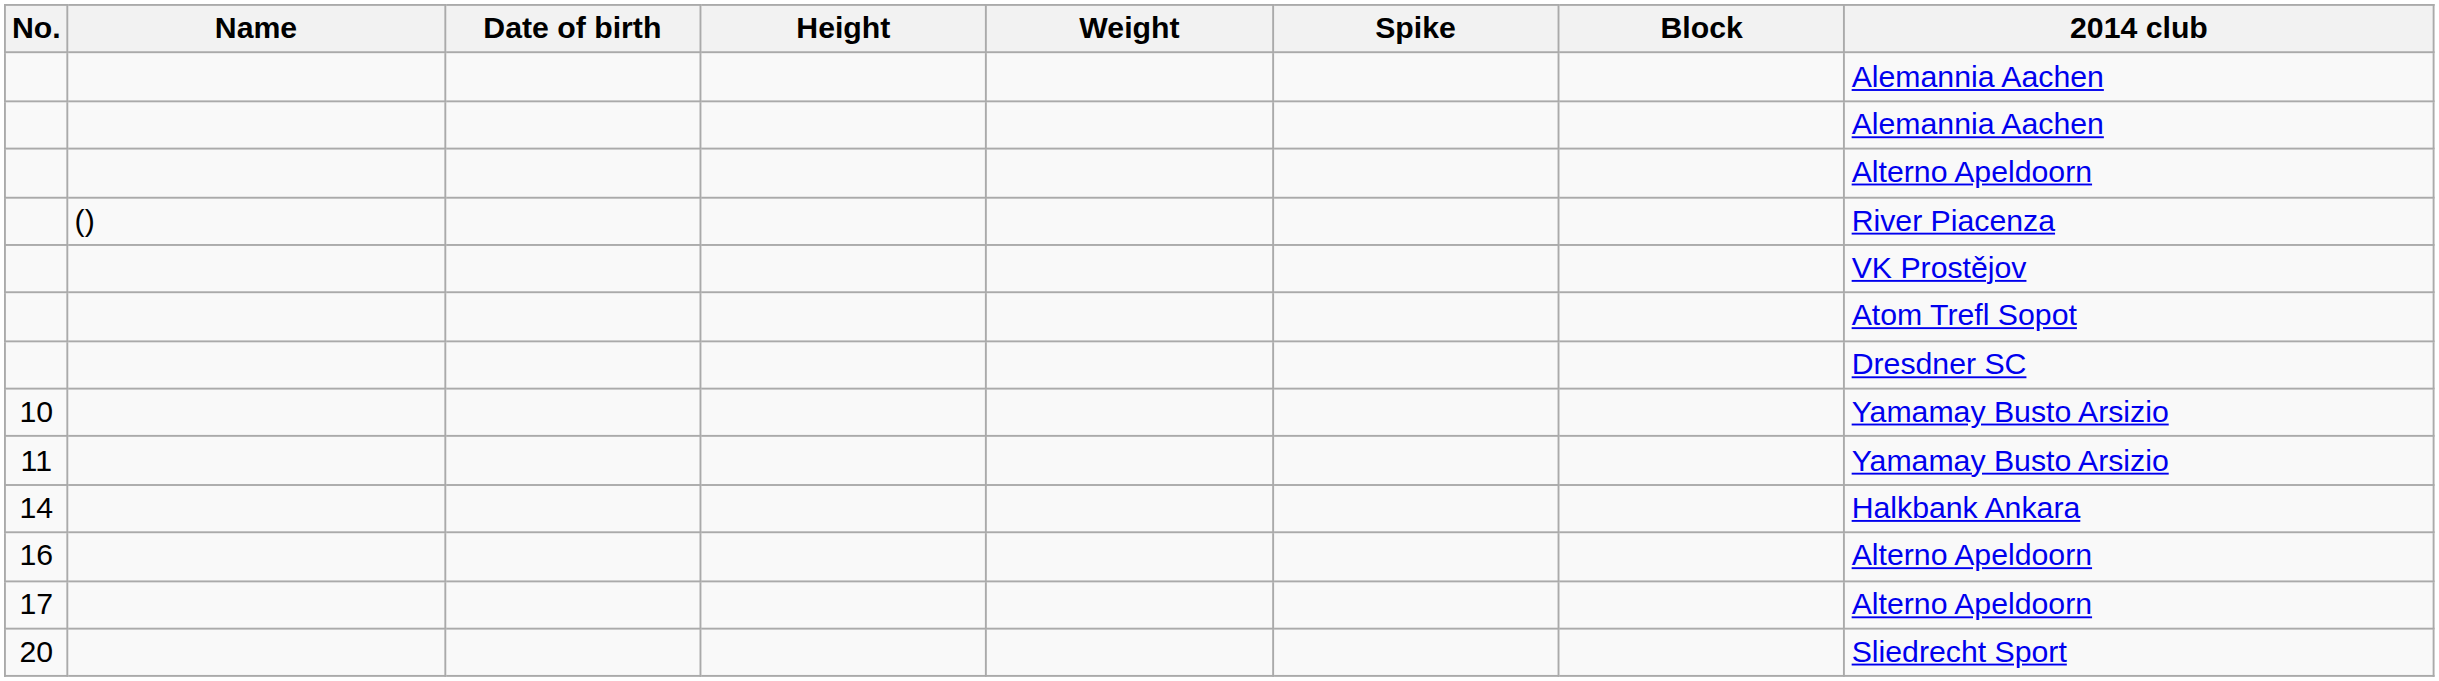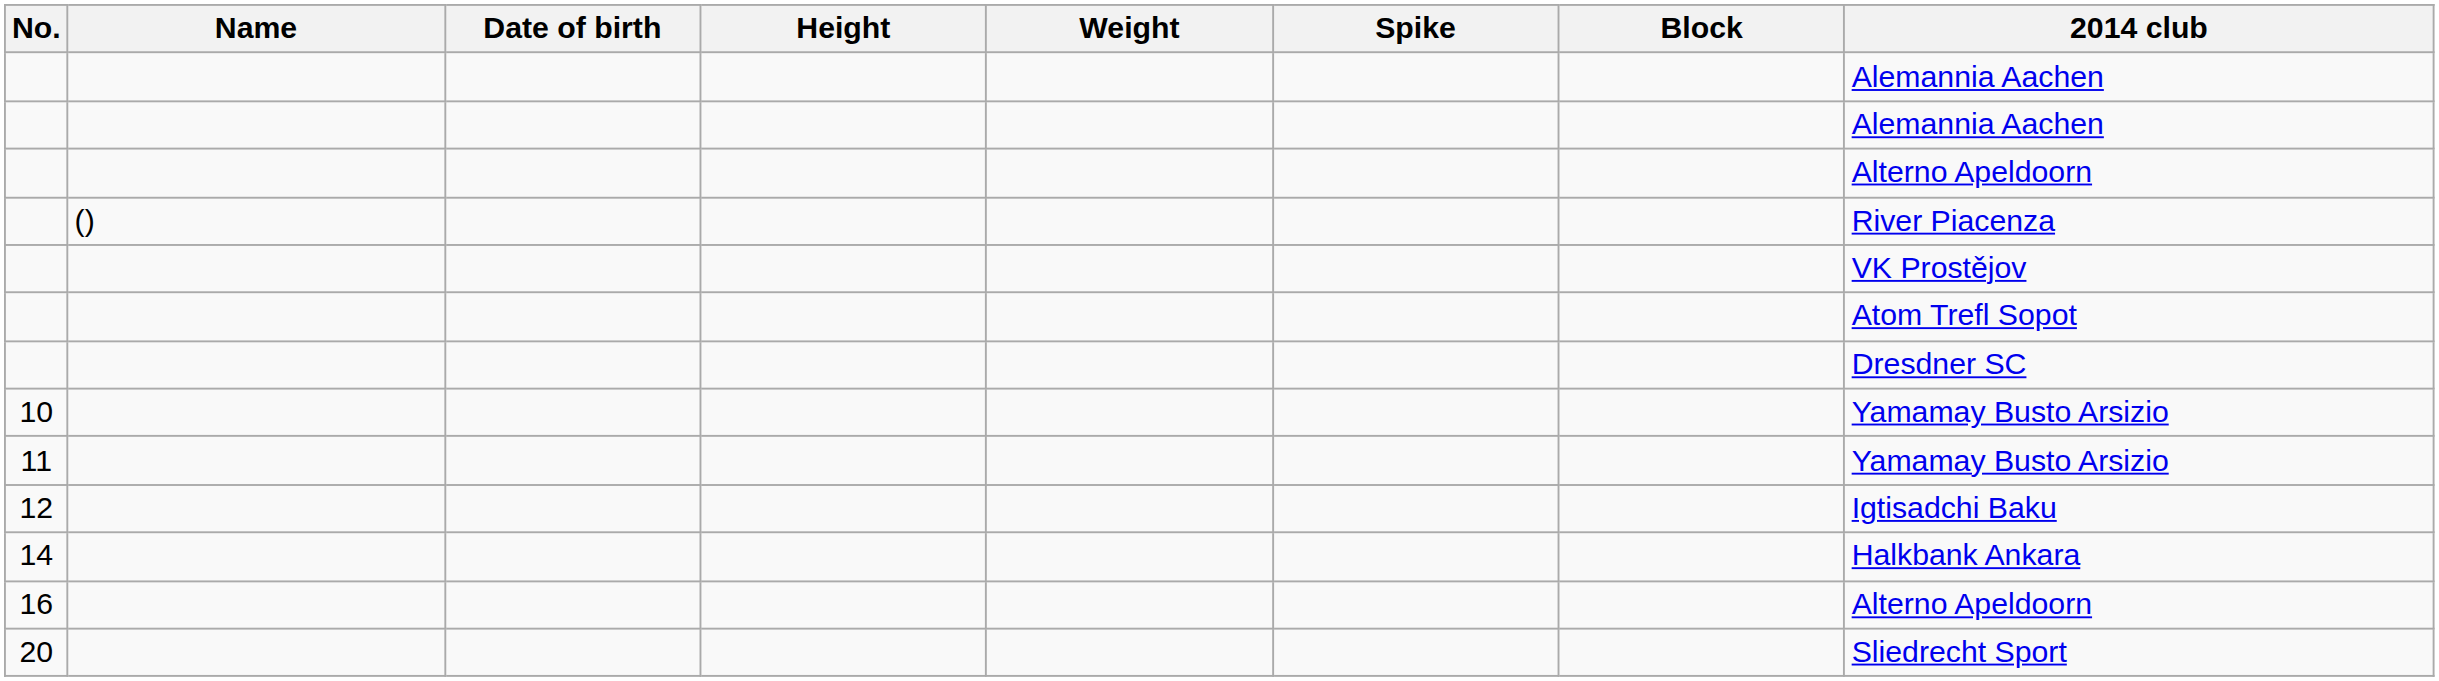+ row: 12 | Igtisadchi Baku
- row: 17 | Alterno Apeldoorn
